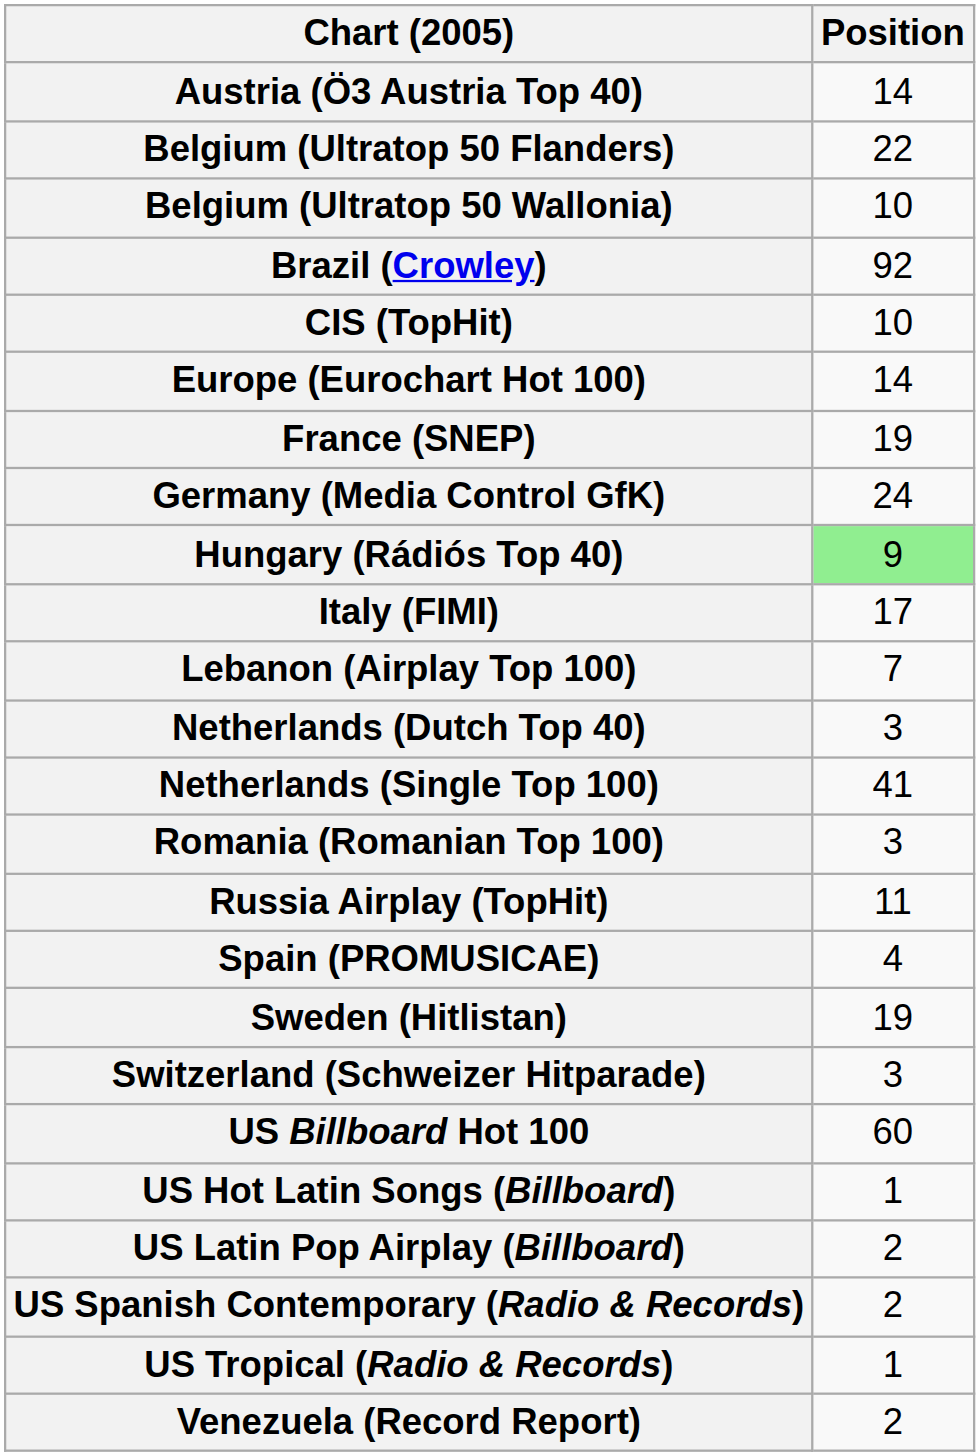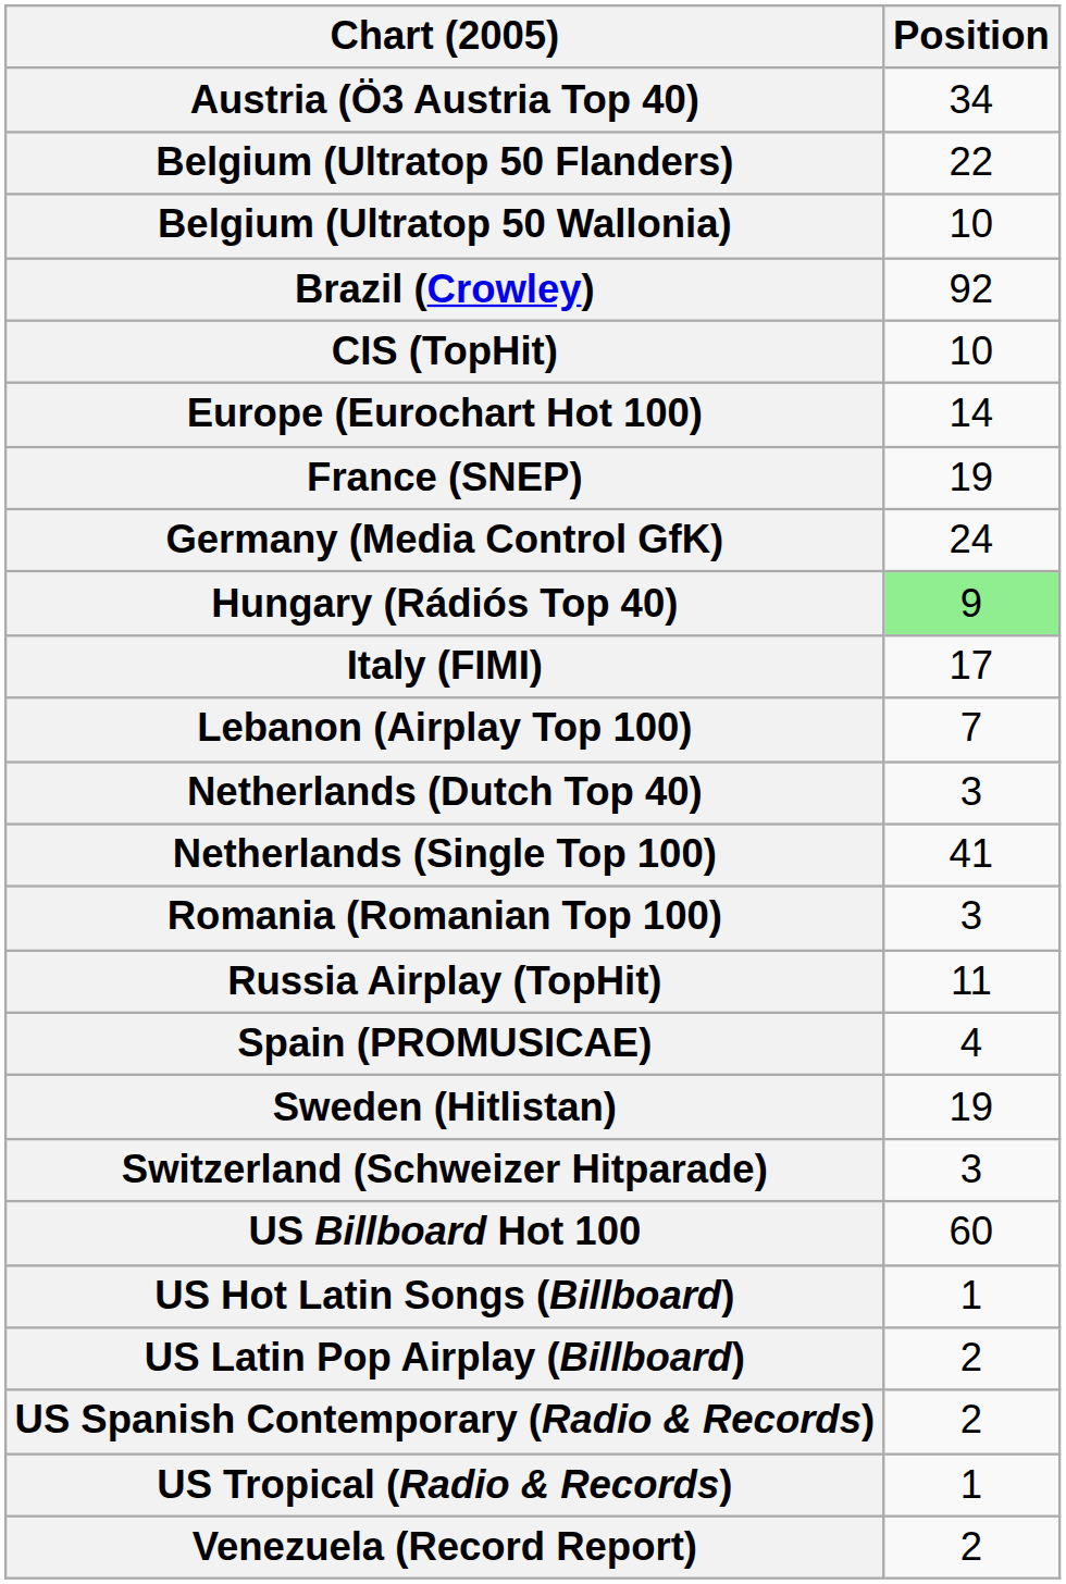Austria (Ö3 Austria Top 40) | Position: 14 -> 34
